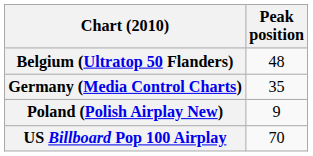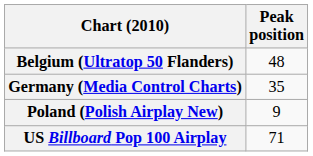US Billboard Pop 100 Airplay | Peak position: 70 -> 71
